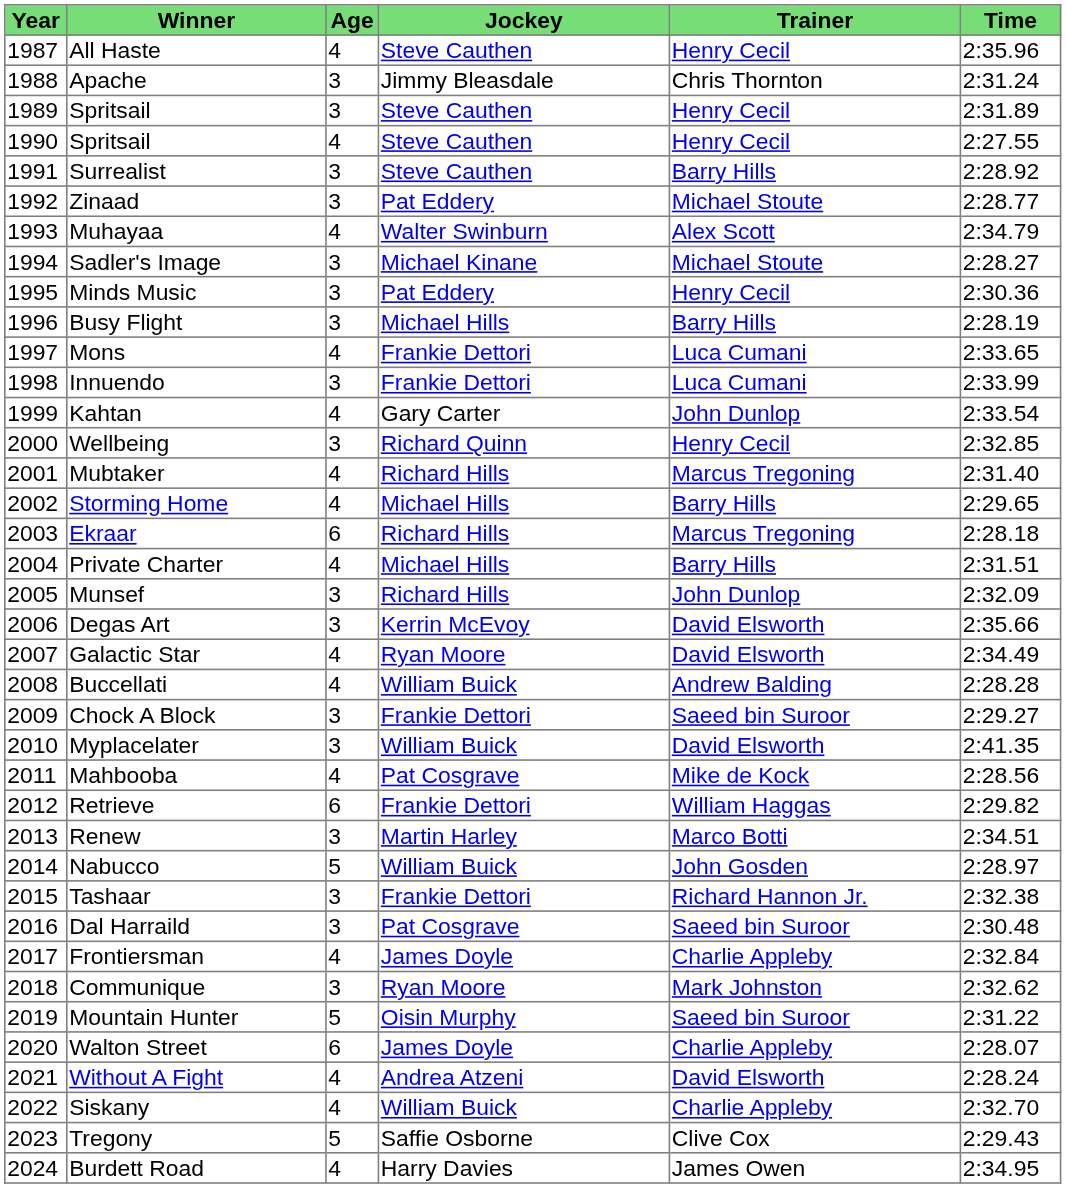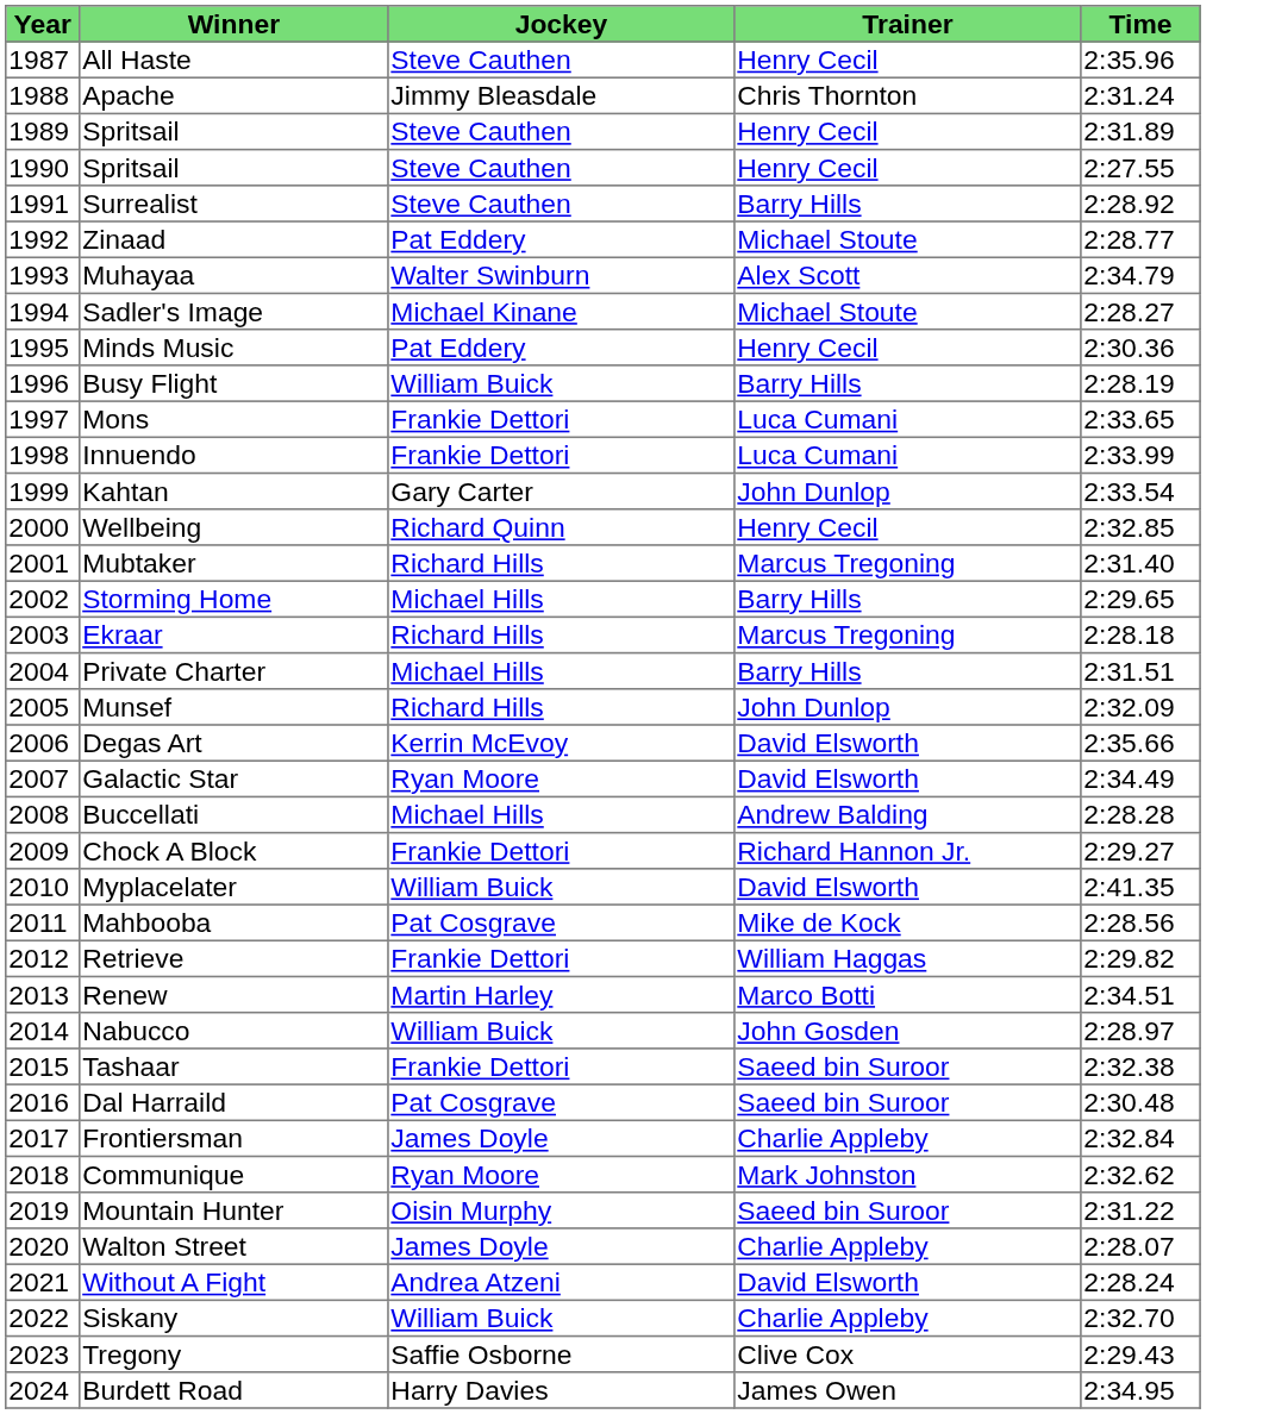- column: Age | 4 | 3 | 3 | 4 | 3 | 3 | 4 | 3 | 3 | 3 | 4 | 3 | 4 | 3 | 4 | 4 | 6 | 4 | 3 | 3 | 4 | 4 | 3 | 3 | 4 | 6 | 3 | 5 | 3 | 3 | 4 | 3 | 5 | 6 | 4 | 4 | 5 | 4
Busy Flight | Jockey: Michael Hills -> William Buick
Buccellati | Jockey: William Buick -> Michael Hills
Chock A Block | Trainer: Saeed bin Suroor -> Richard Hannon Jr.
Tashaar | Trainer: Richard Hannon Jr. -> Saeed bin Suroor
